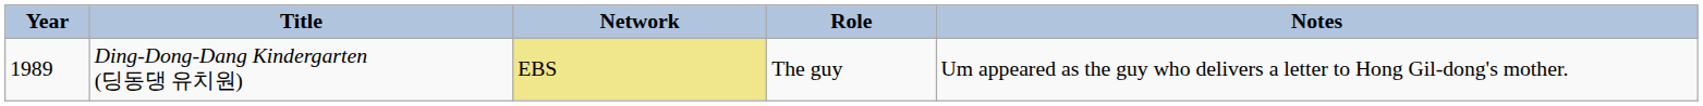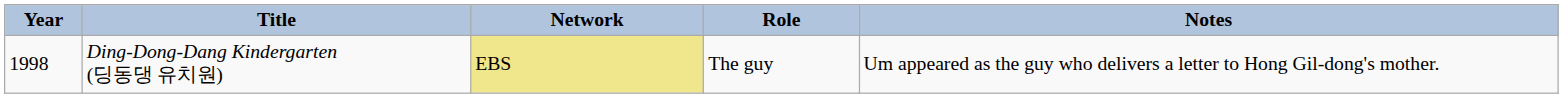Ding-Dong-Dang Kindergarten (딩동댕 유치원) | Year: 1989 -> 1998
